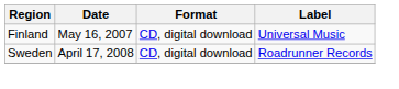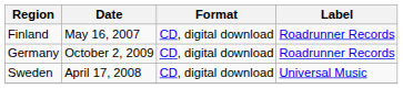Finland | Label: Universal Music -> Roadrunner Records
+ row: Germany | October 2, 2009 | CD, digital download | Roadrunner Records
Sweden | Label: Roadrunner Records -> Universal Music
